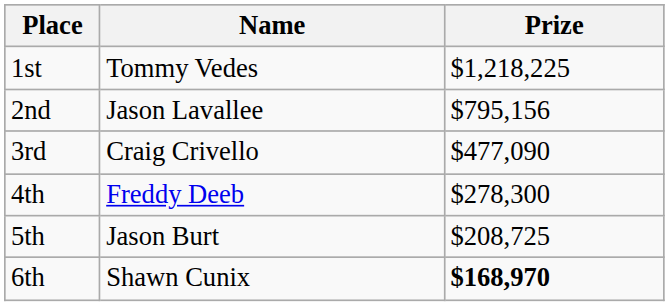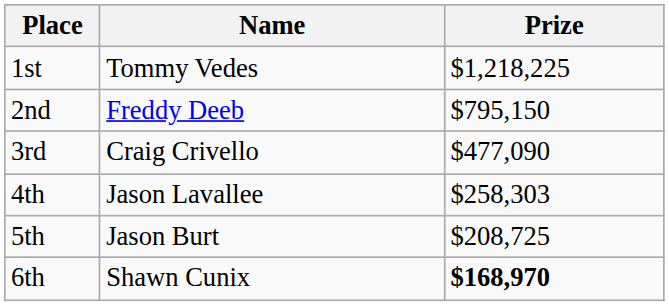2nd | Name: Jason Lavallee -> Freddy Deeb
2nd | Prize: $795,156 -> $795,150
4th | Name: Freddy Deeb -> Jason Lavallee
4th | Prize: $278,300 -> $258,303
